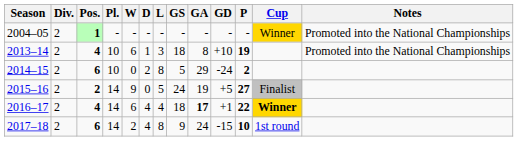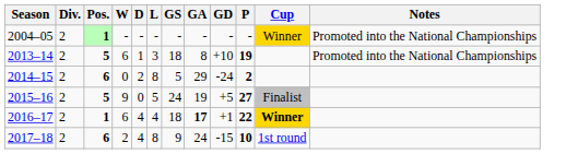- column: Pl. | - | 10 | 10 | 14 | 14 | 14
2013–14 | Pos.: 4 -> 5
2015–16 | Pos.: 2 -> 5
2016–17 | Pos.: 4 -> 1
